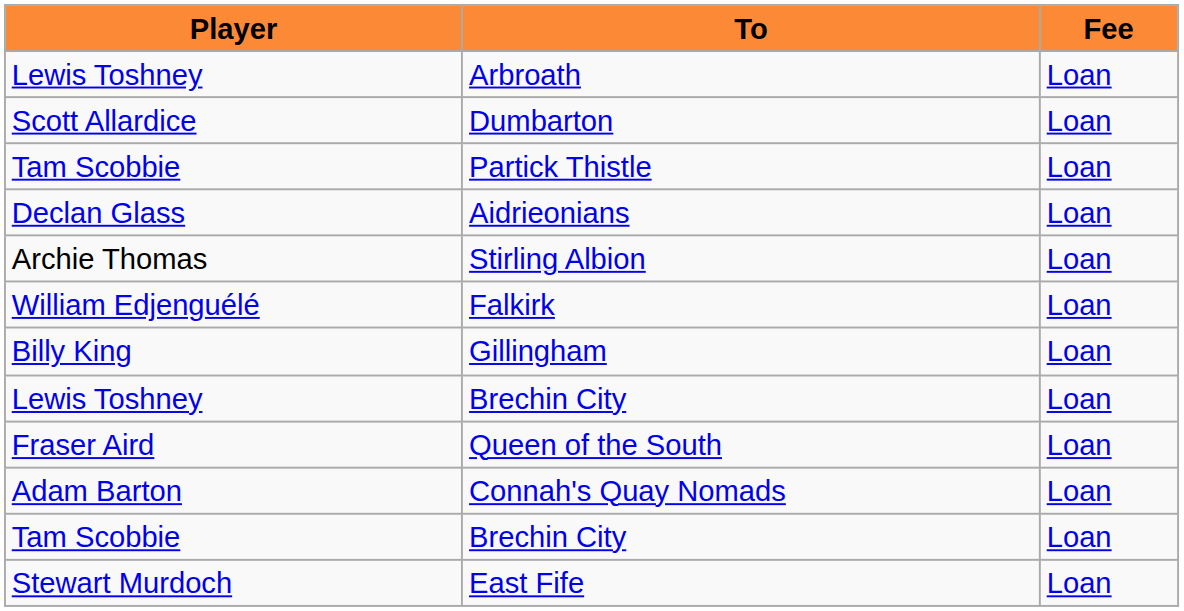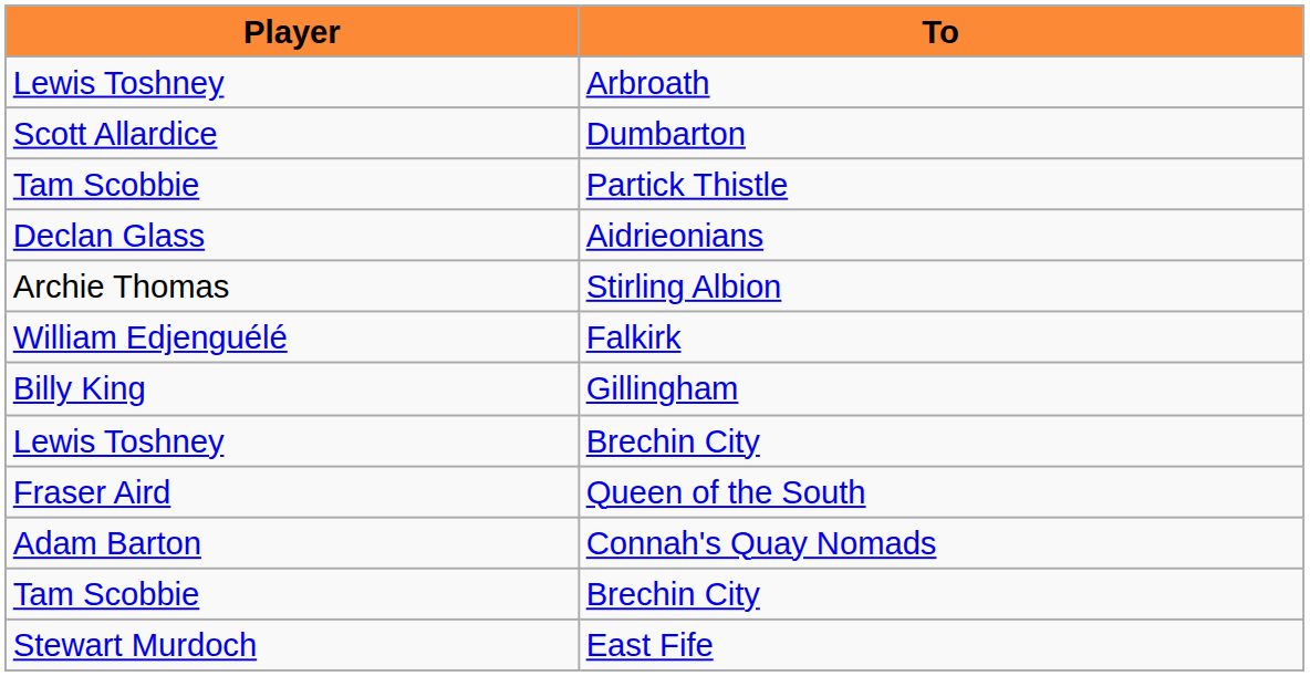- column: Fee | Loan | Loan | Loan | Loan | Loan | Loan | Loan | Loan | Loan | Loan | Loan | Loan
